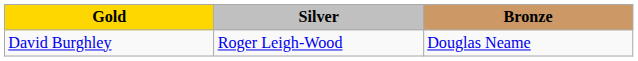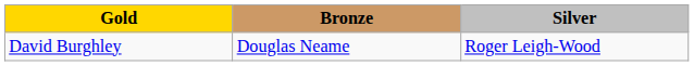columns swapped: Silver <-> Bronze
